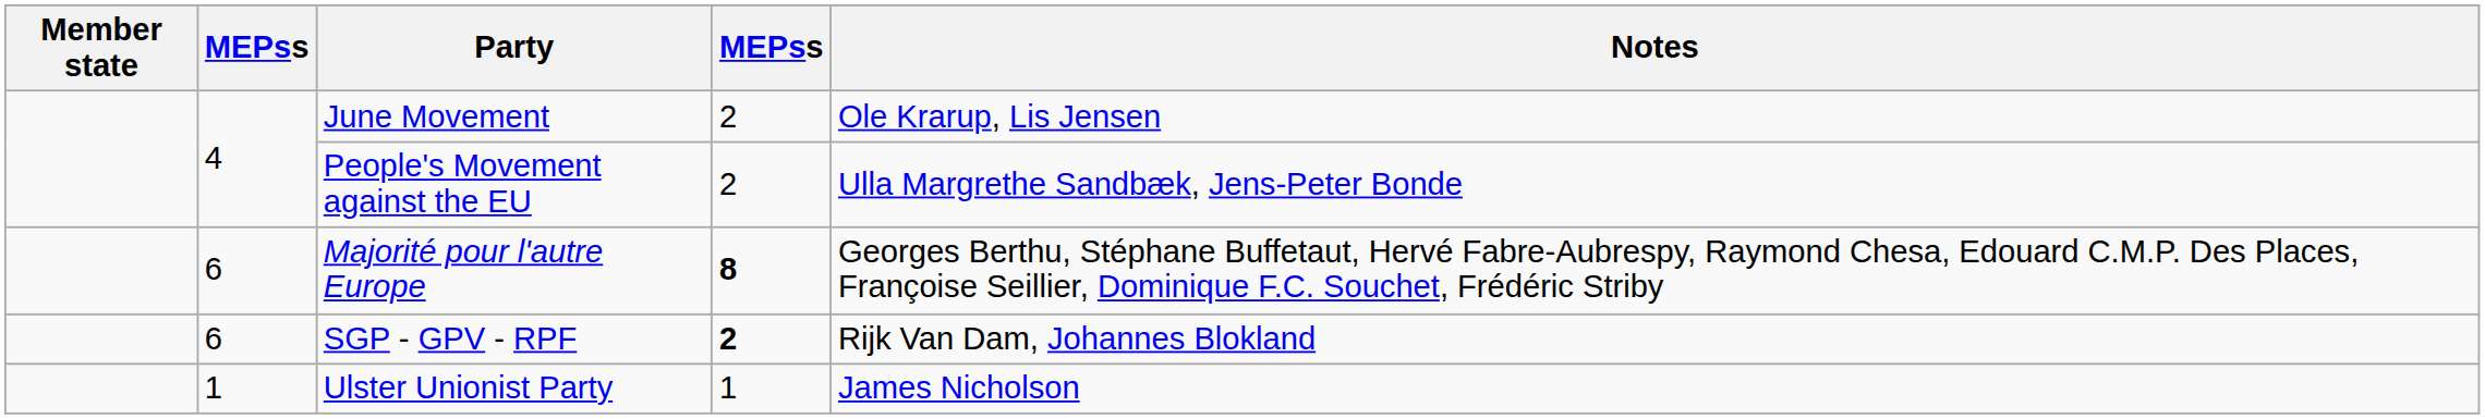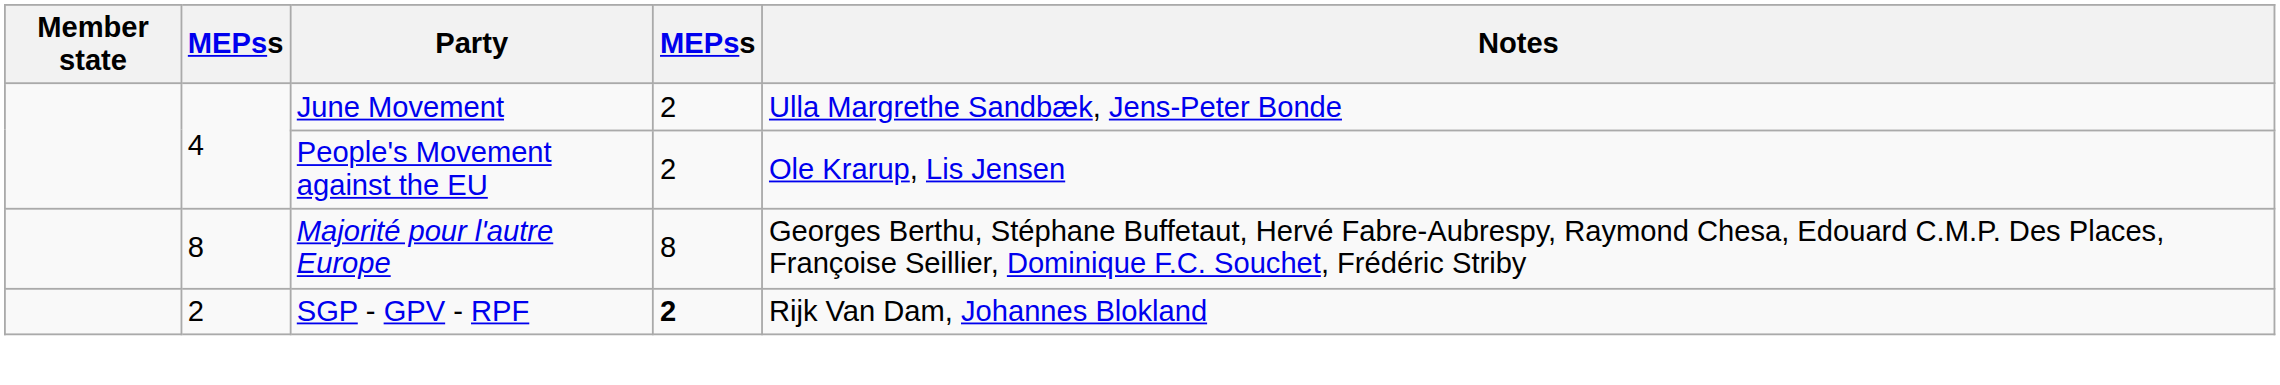June Movement | Notes: Ole Krarup, Lis Jensen -> Ulla Margrethe Sandbæk, Jens-Peter Bonde
People's Movement against the EU | Notes: Ulla Margrethe Sandbæk, Jens-Peter Bonde -> Ole Krarup, Lis Jensen
Majorité pour l'autre Europe | column 2: 6 -> 8
Majorité pour l'autre Europe | column 4: bold -> normal
SGP - GPV - RPF | column 2: 6 -> 2
- row: 1 | Ulster Unionist Party | 1 | James Nicholson
